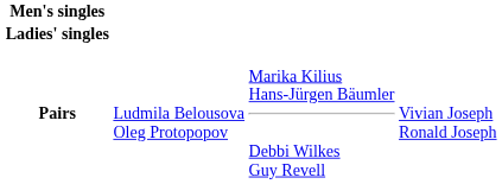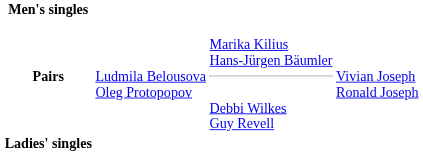rows swapped: Ladies' singles <-> Pairs
